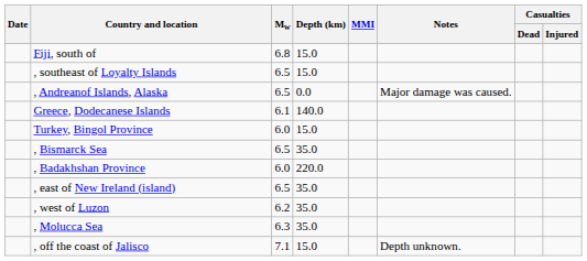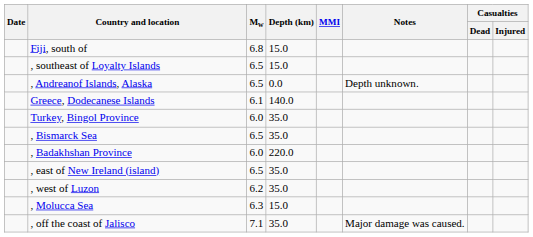, Andreanof Islands, Alaska | Notes: Major damage was caused. -> Depth unknown.
Turkey, Bingol Province | Depth (km): 15.0 -> 35.0
, Molucca Sea | Depth (km): 35.0 -> 15.0
, off the coast of Jalisco | Depth (km): 15.0 -> 35.0
, off the coast of Jalisco | Notes: Depth unknown. -> Major damage was caused.
